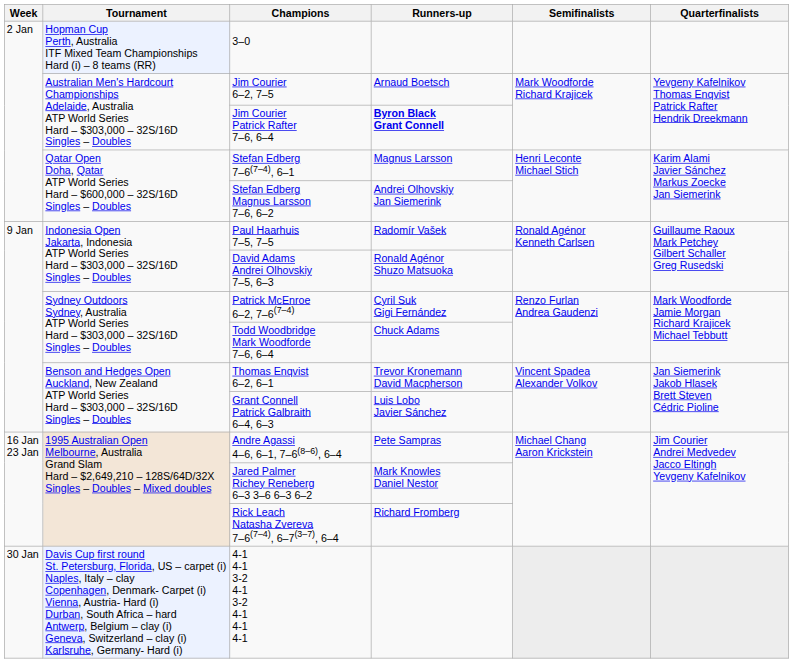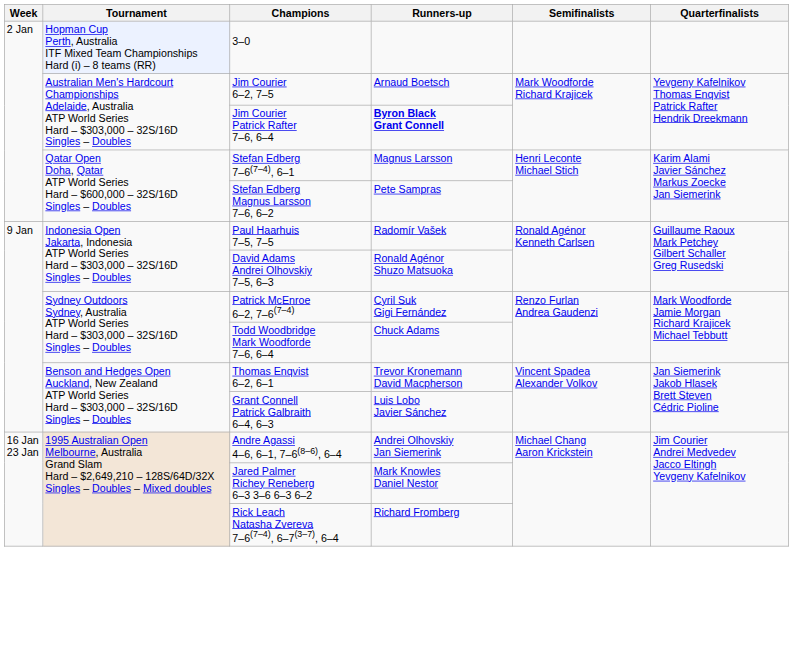Stefan Edberg Magnus Larsson 7–6, 6–2 | Runners-up: Andrei Olhovskiy Jan Siemerink -> Pete Sampras
Andre Agassi 4–6, 6–1, 7–6(8–6), 6–4 | Runners-up: Pete Sampras -> Andrei Olhovskiy Jan Siemerink
- row: 30 Jan | Davis Cup first round St. Petersburg, Florida, US – carpet (i) Naples, Italy – clay Copenhagen, Denmark- Carpet (i) Vienna, Austria- Hard (i) Durban, South Africa – hard Antwerp, Belgium – clay (i) Geneva, Switzerland – clay (i) Karlsruhe, Germany- Hard (i) | 4-1 4-1 3-2 4-1 3-2 4-1 4-1 4-1
